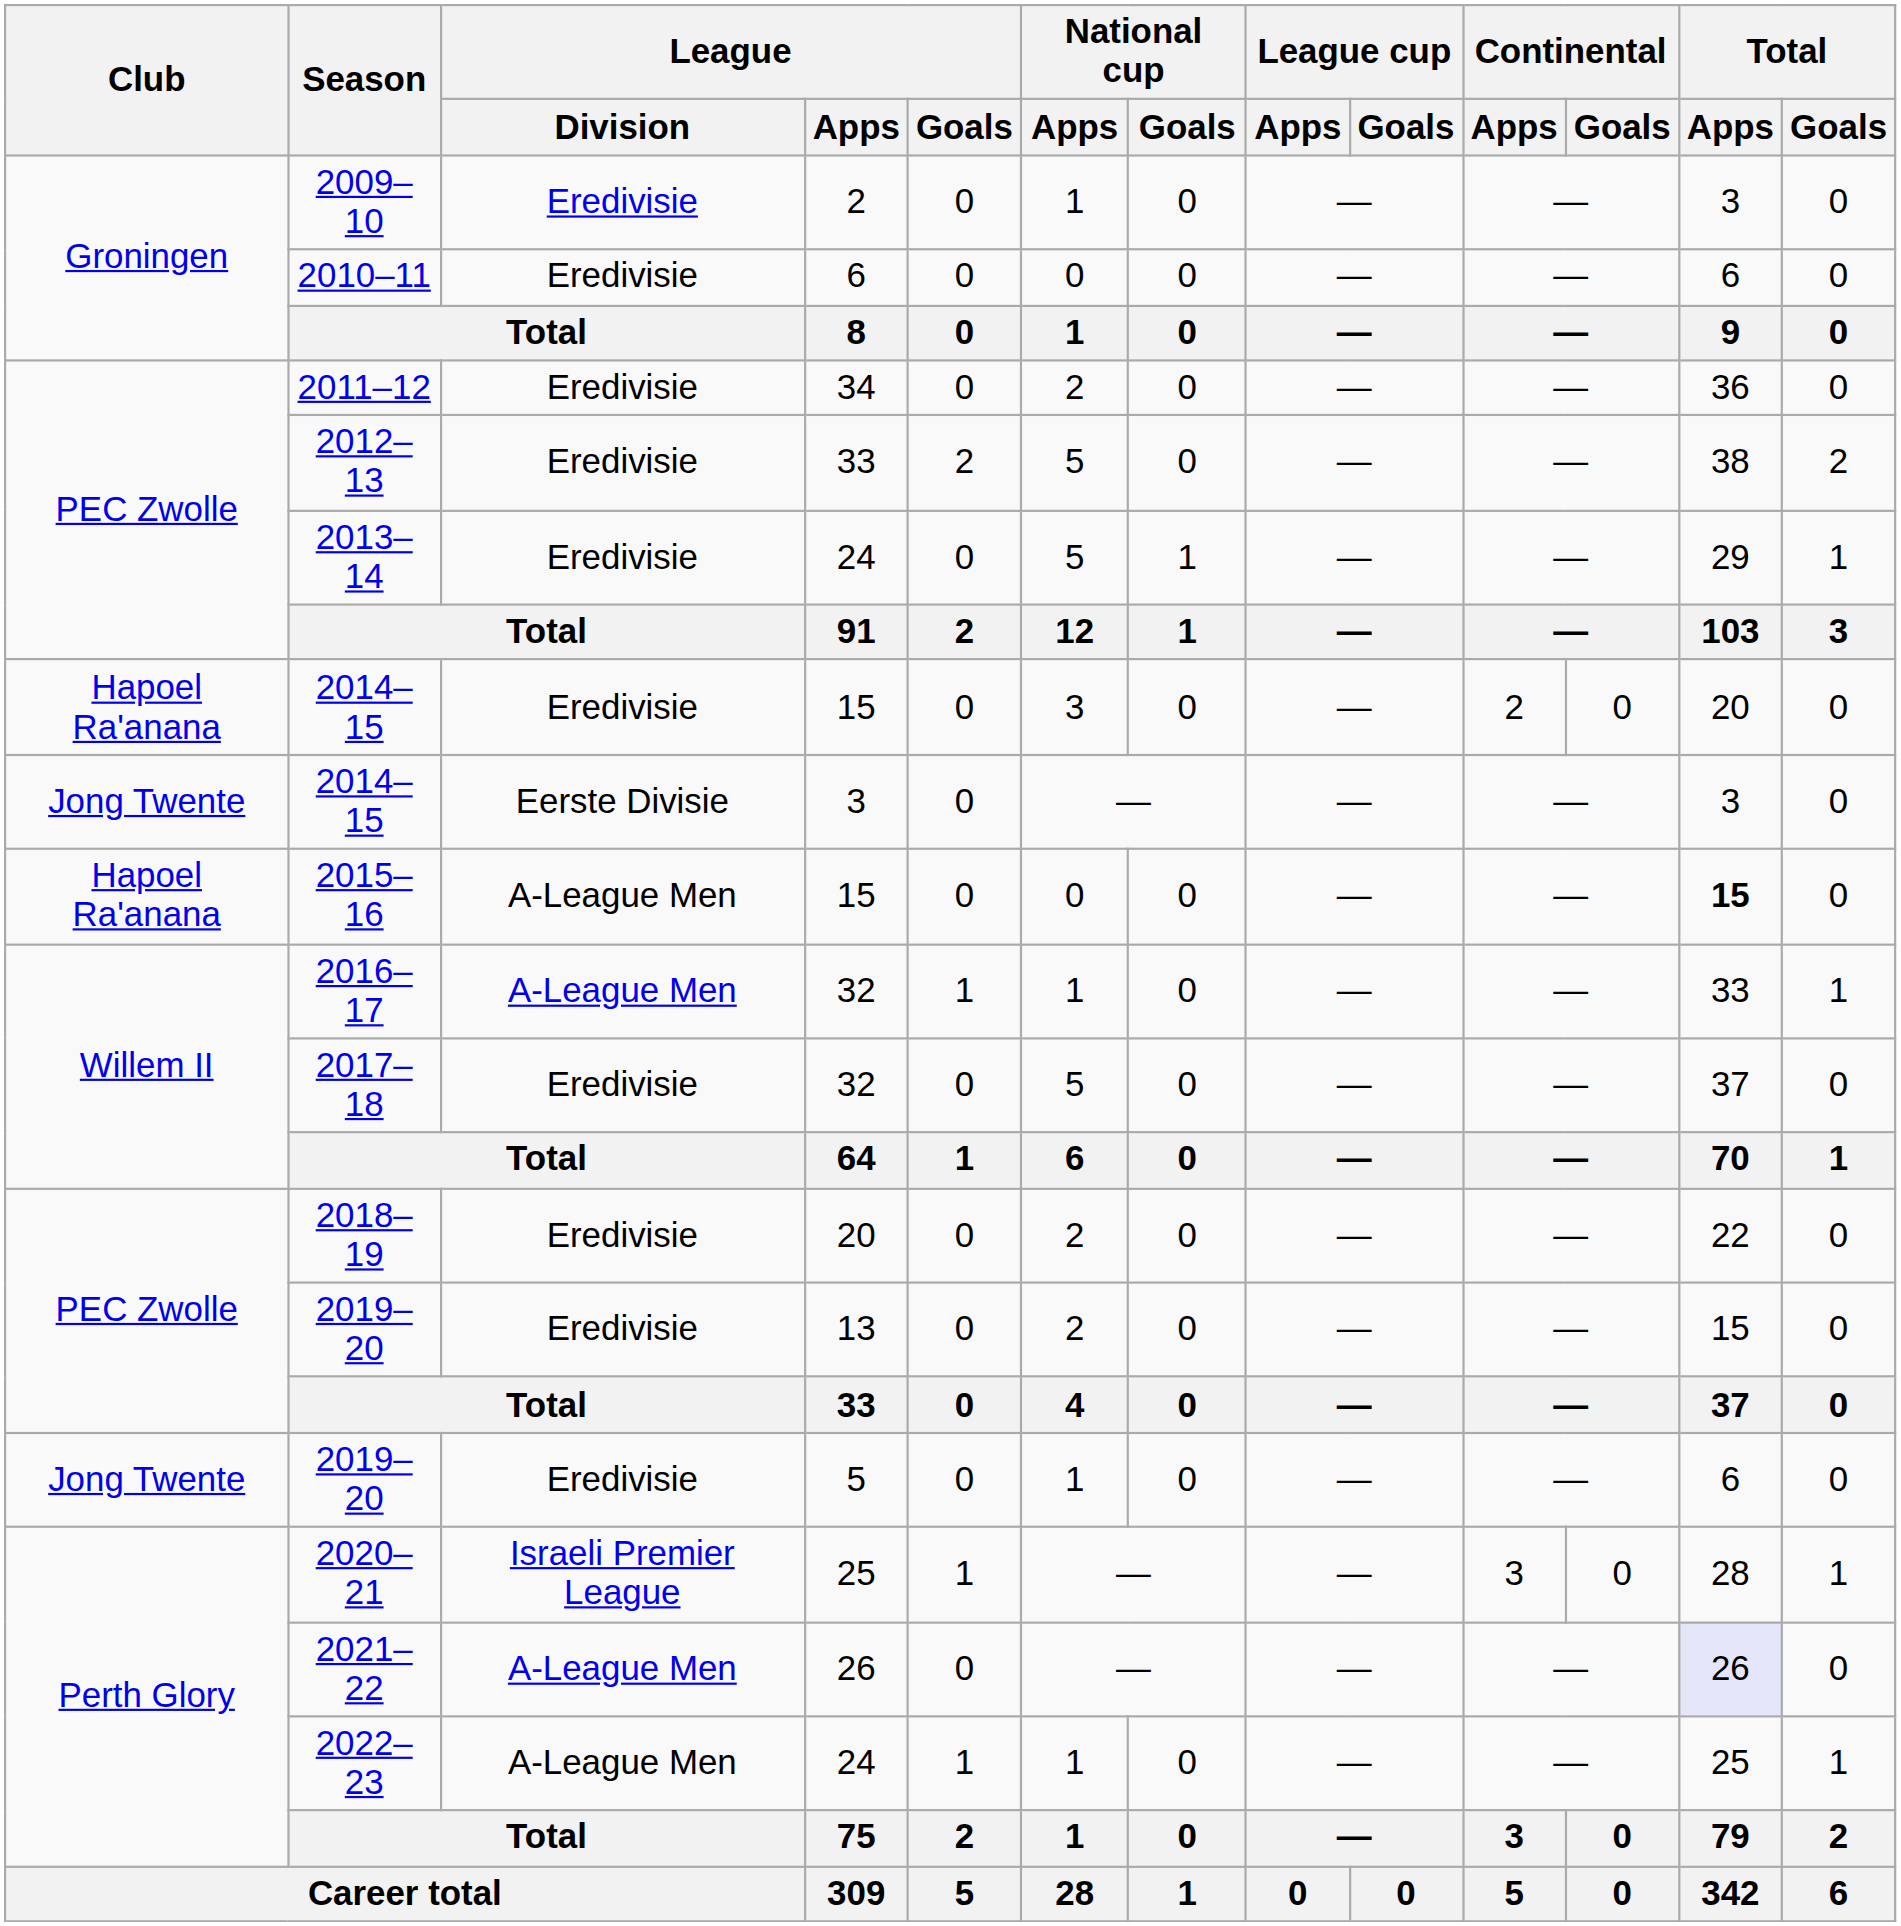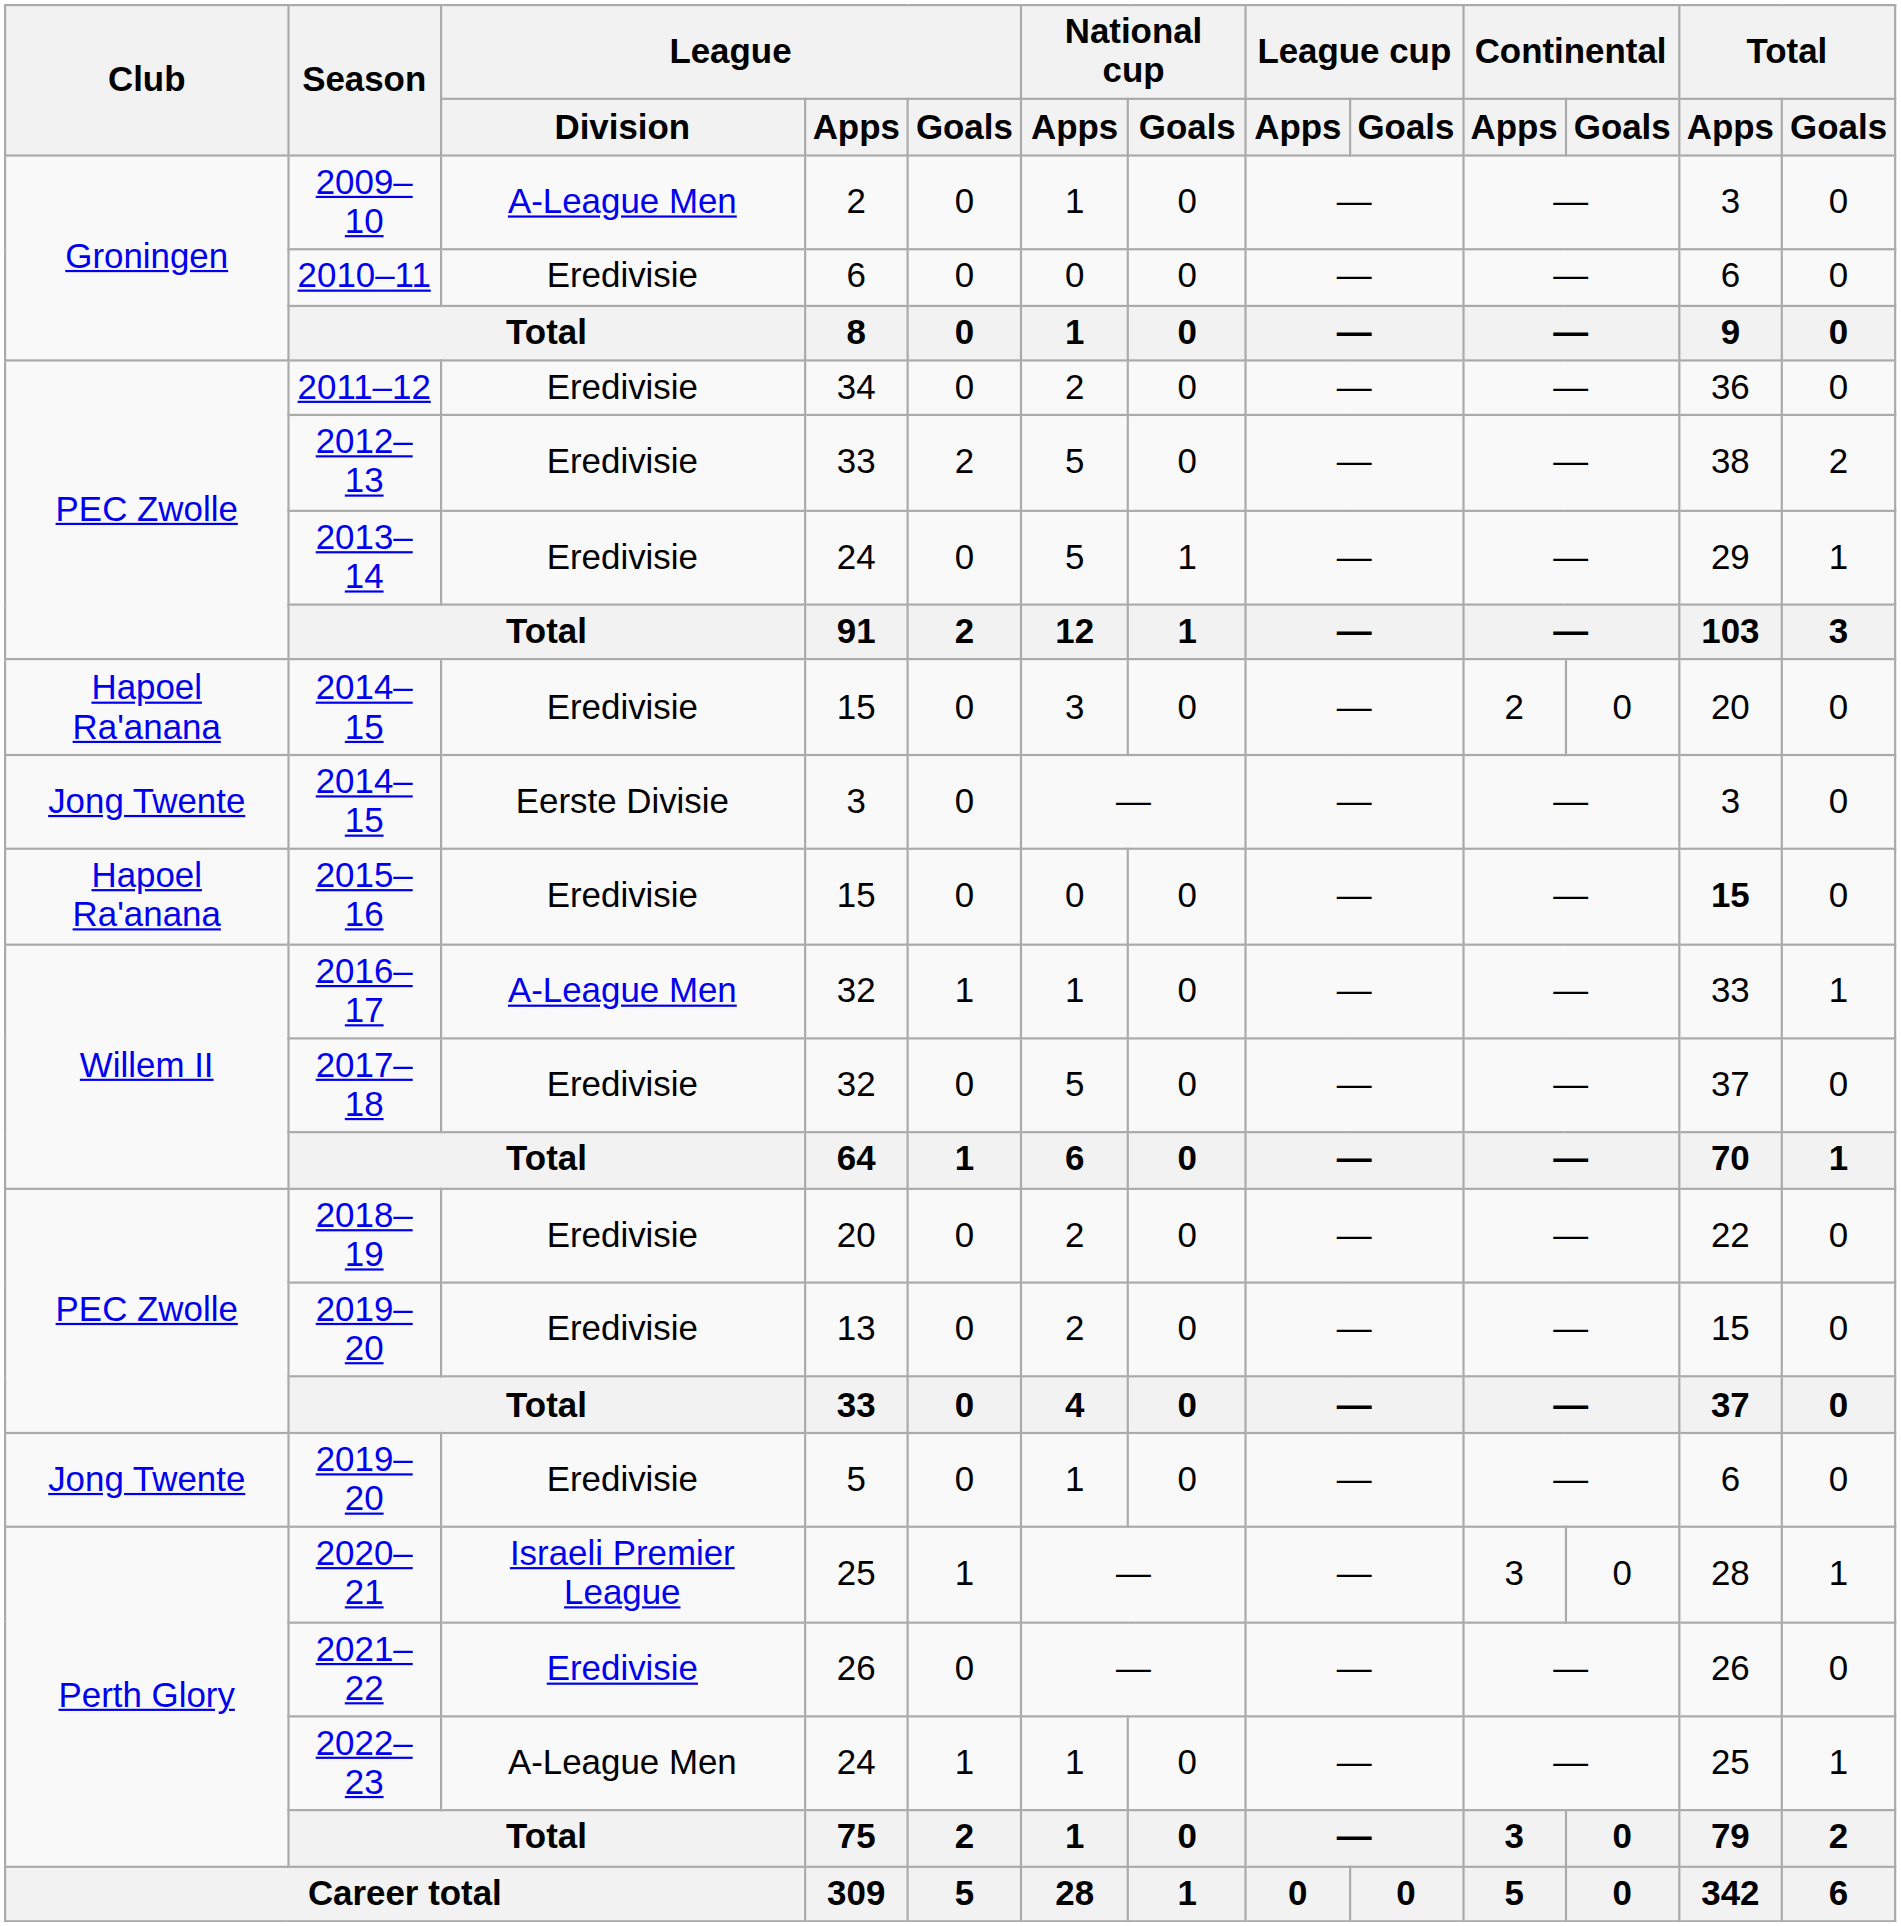2009–10 | League / Division: Eredivisie -> A-League Men
2015–16 | League / Division: A-League Men -> Eredivisie
2021–22 | League / Division: A-League Men -> Eredivisie
2021–22 | Total / Apps: lavender background -> no background
